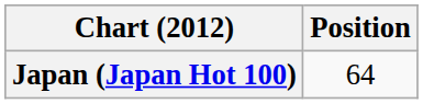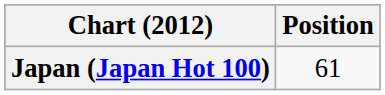Japan (Japan Hot 100) | Position: 64 -> 61
